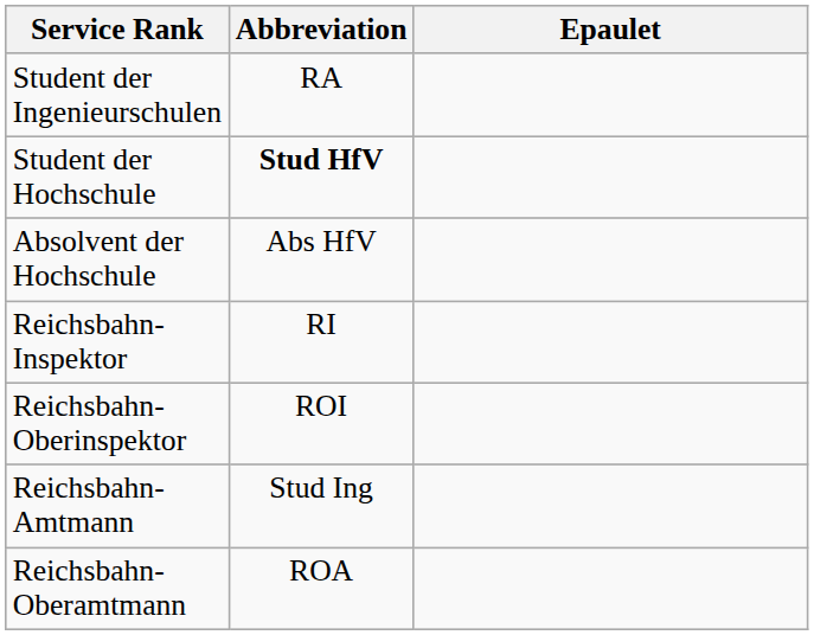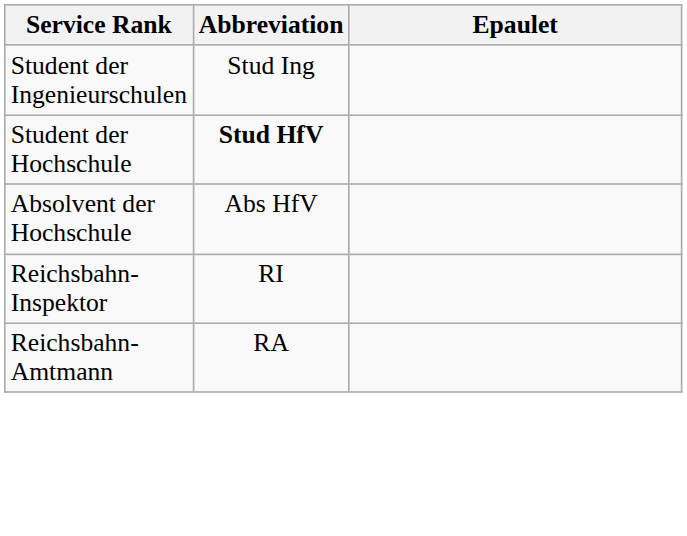Student der Ingenieurschulen | Abbreviation: RA -> Stud Ing
- row: Reichsbahn-Oberinspektor | ROI
Reichsbahn-Amtmann | Abbreviation: Stud Ing -> RA
- row: Reichsbahn-Oberamtmann | ROA
